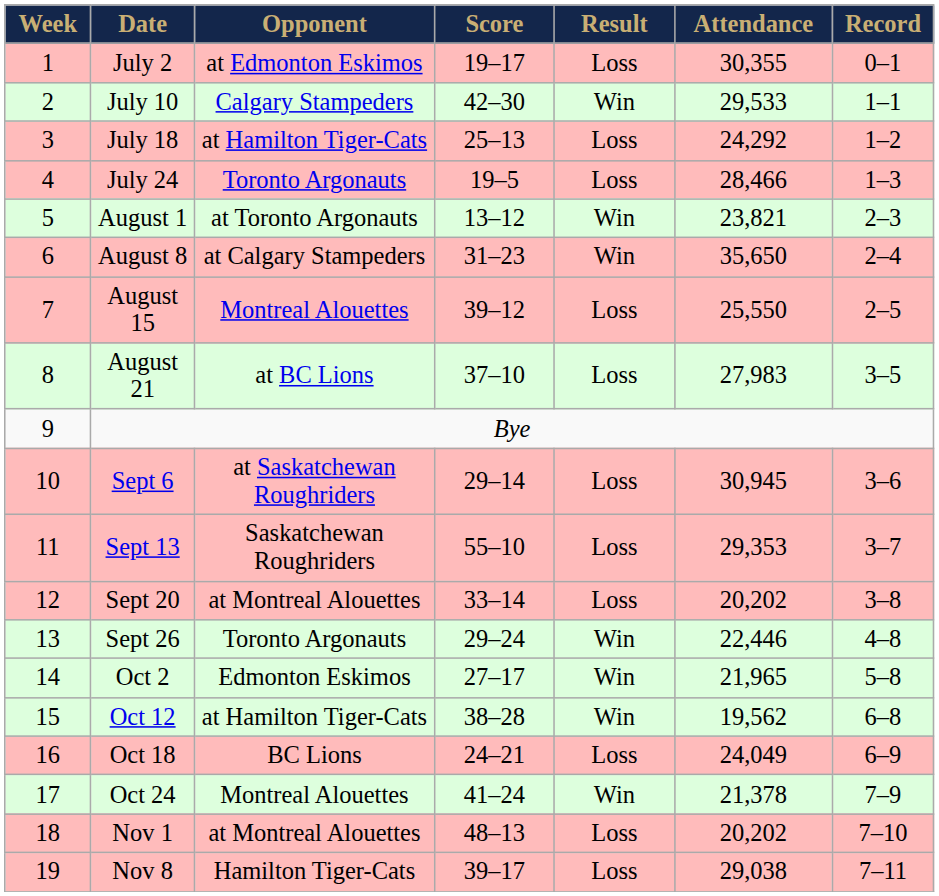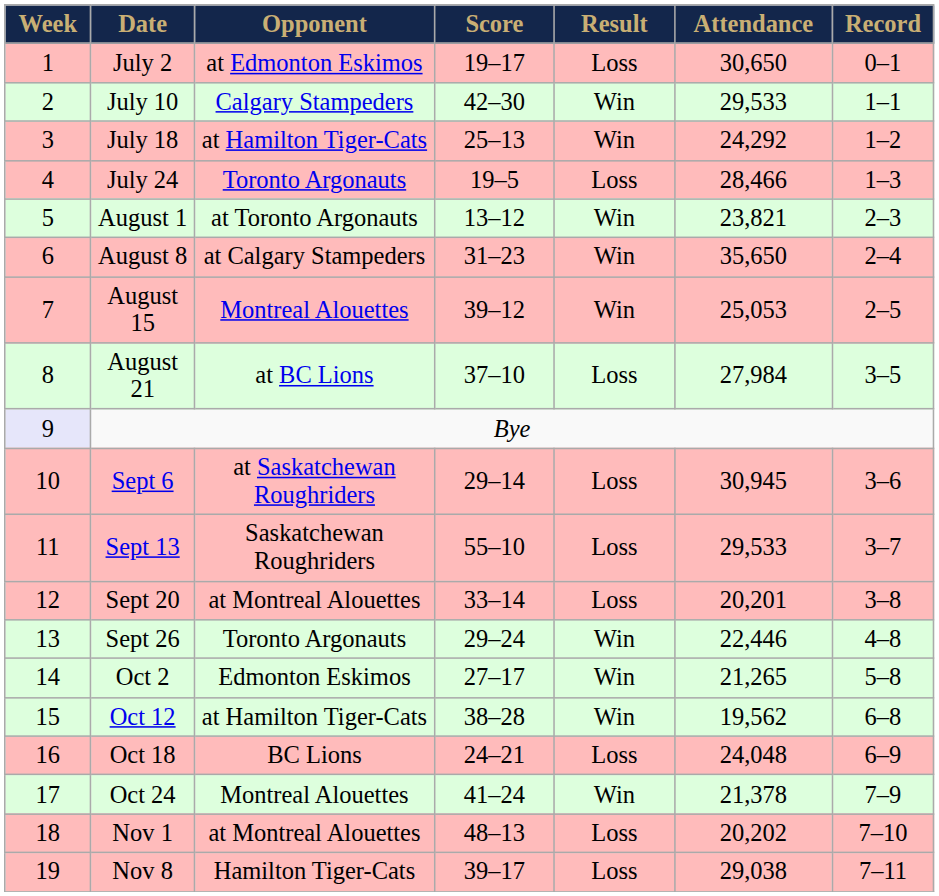July 2 | Attendance: 30,355 -> 30,650
July 18 | Result: Loss -> Win
August 15 | Result: Loss -> Win
August 15 | Attendance: 25,550 -> 25,053
August 21 | Attendance: 27,983 -> 27,984
Bye | Week: no background -> lavender background
Sept 13 | Attendance: 29,353 -> 29,533
Sept 20 | Attendance: 20,202 -> 20,201
Oct 2 | Attendance: 21,965 -> 21,265
Oct 18 | Attendance: 24,049 -> 24,048
